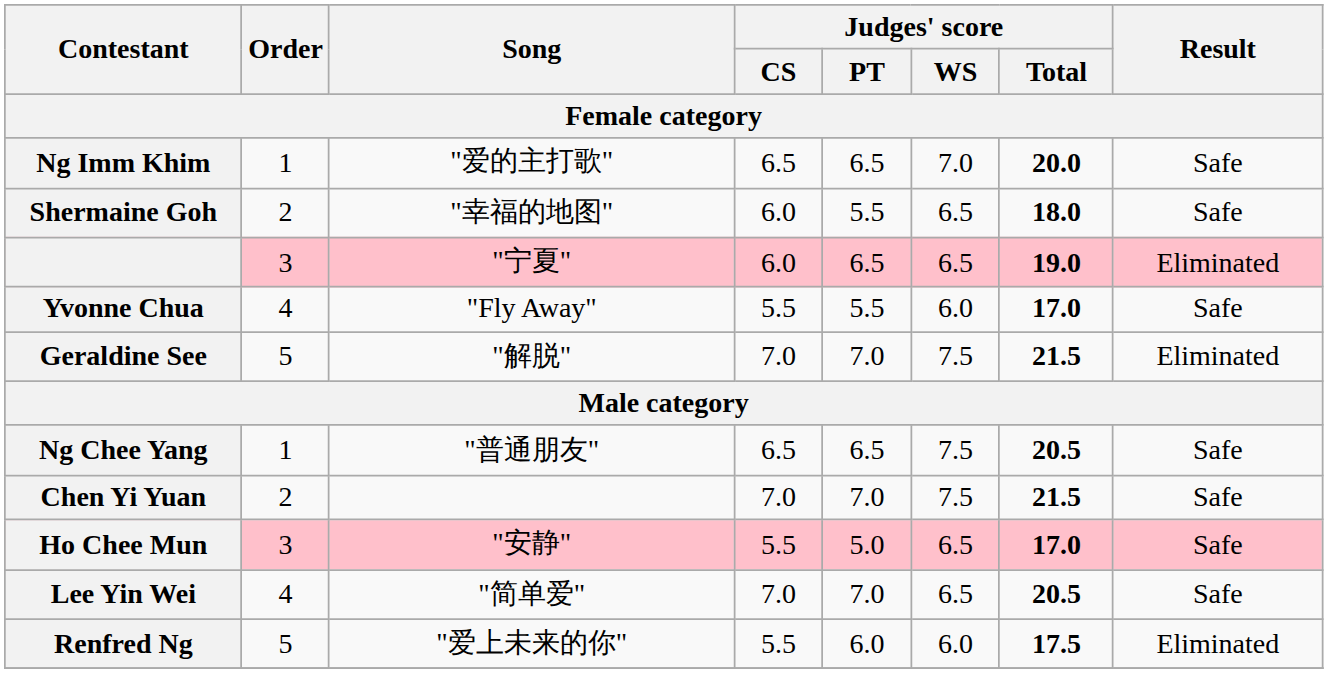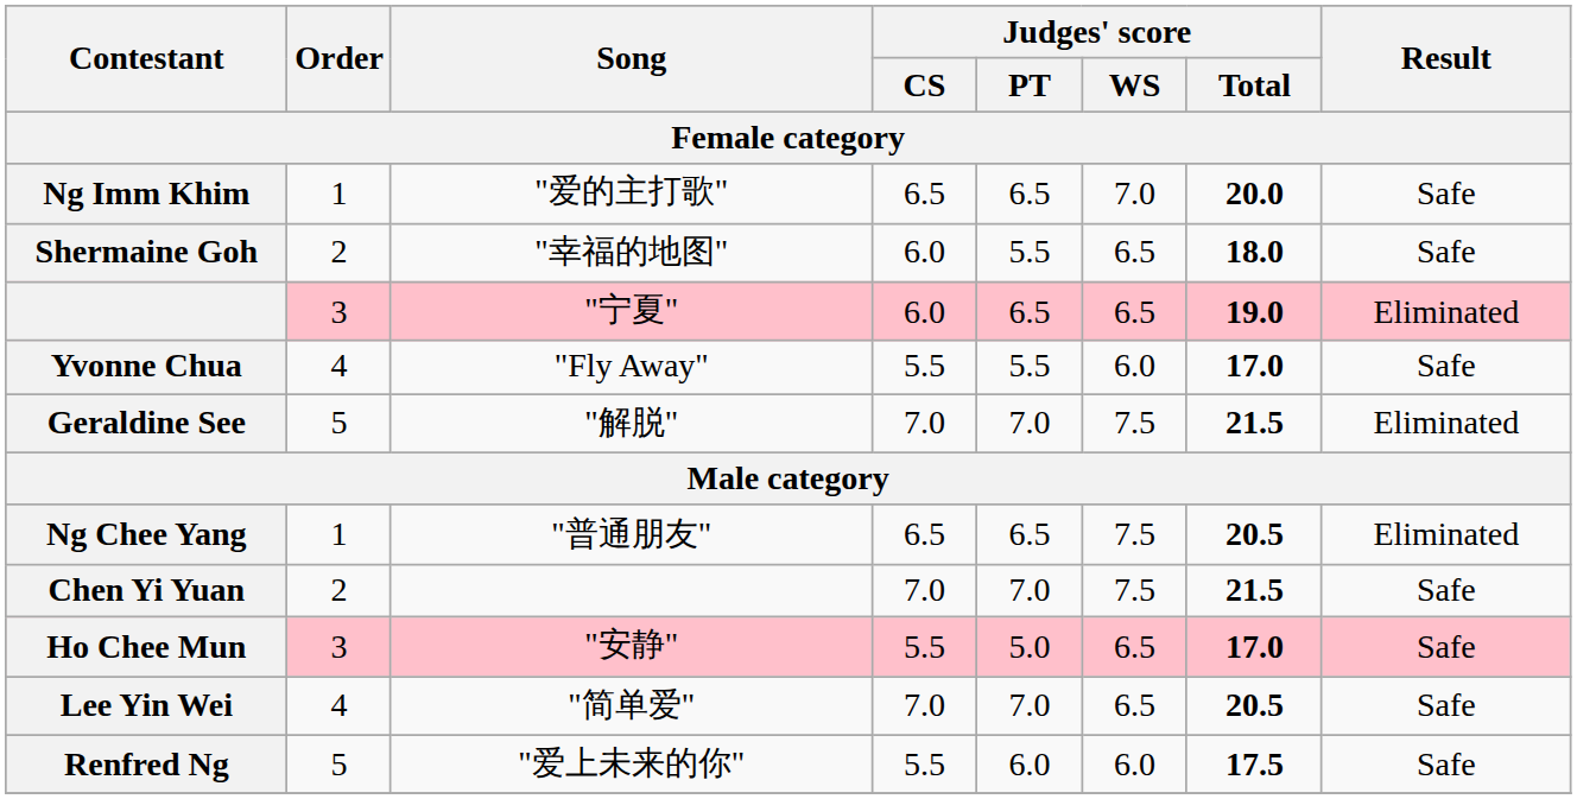Ng Chee Yang | Result: Safe -> Eliminated
Renfred Ng | Result: Eliminated -> Safe
